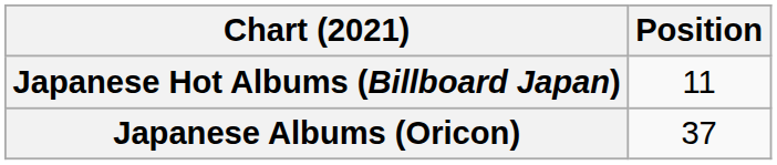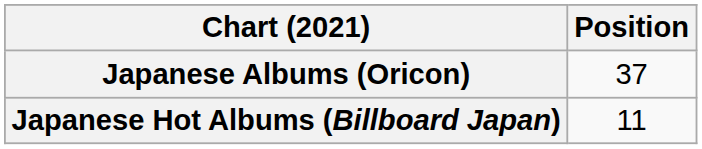rows swapped: Japanese Hot Albums (Billboard Japan) <-> Japanese Albums (Oricon)
